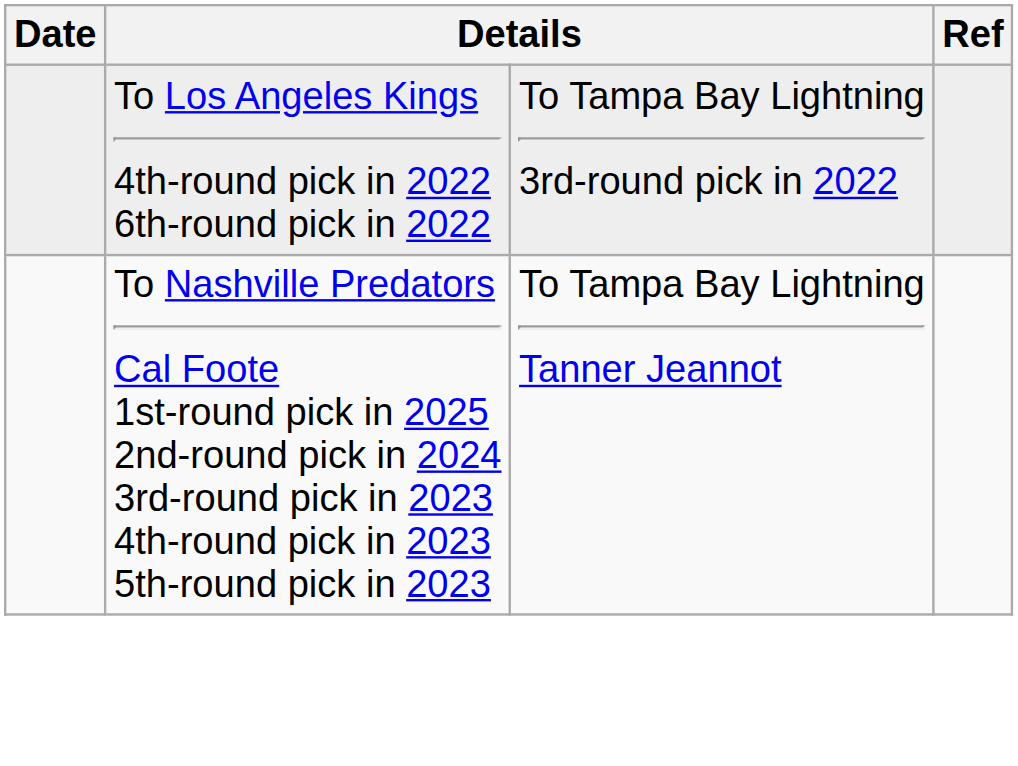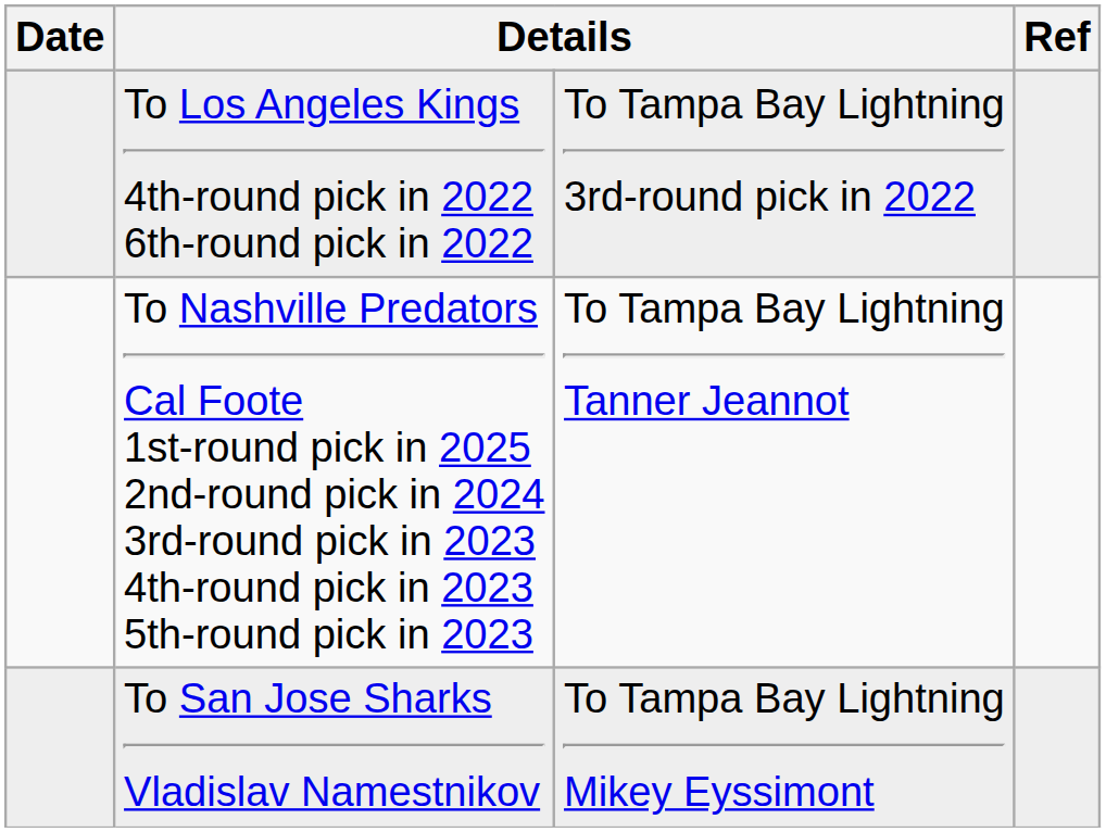+ row: To San Jose Sharks Vladislav Namestnikov | To Tampa Bay Lightning Mikey Eyssimont
